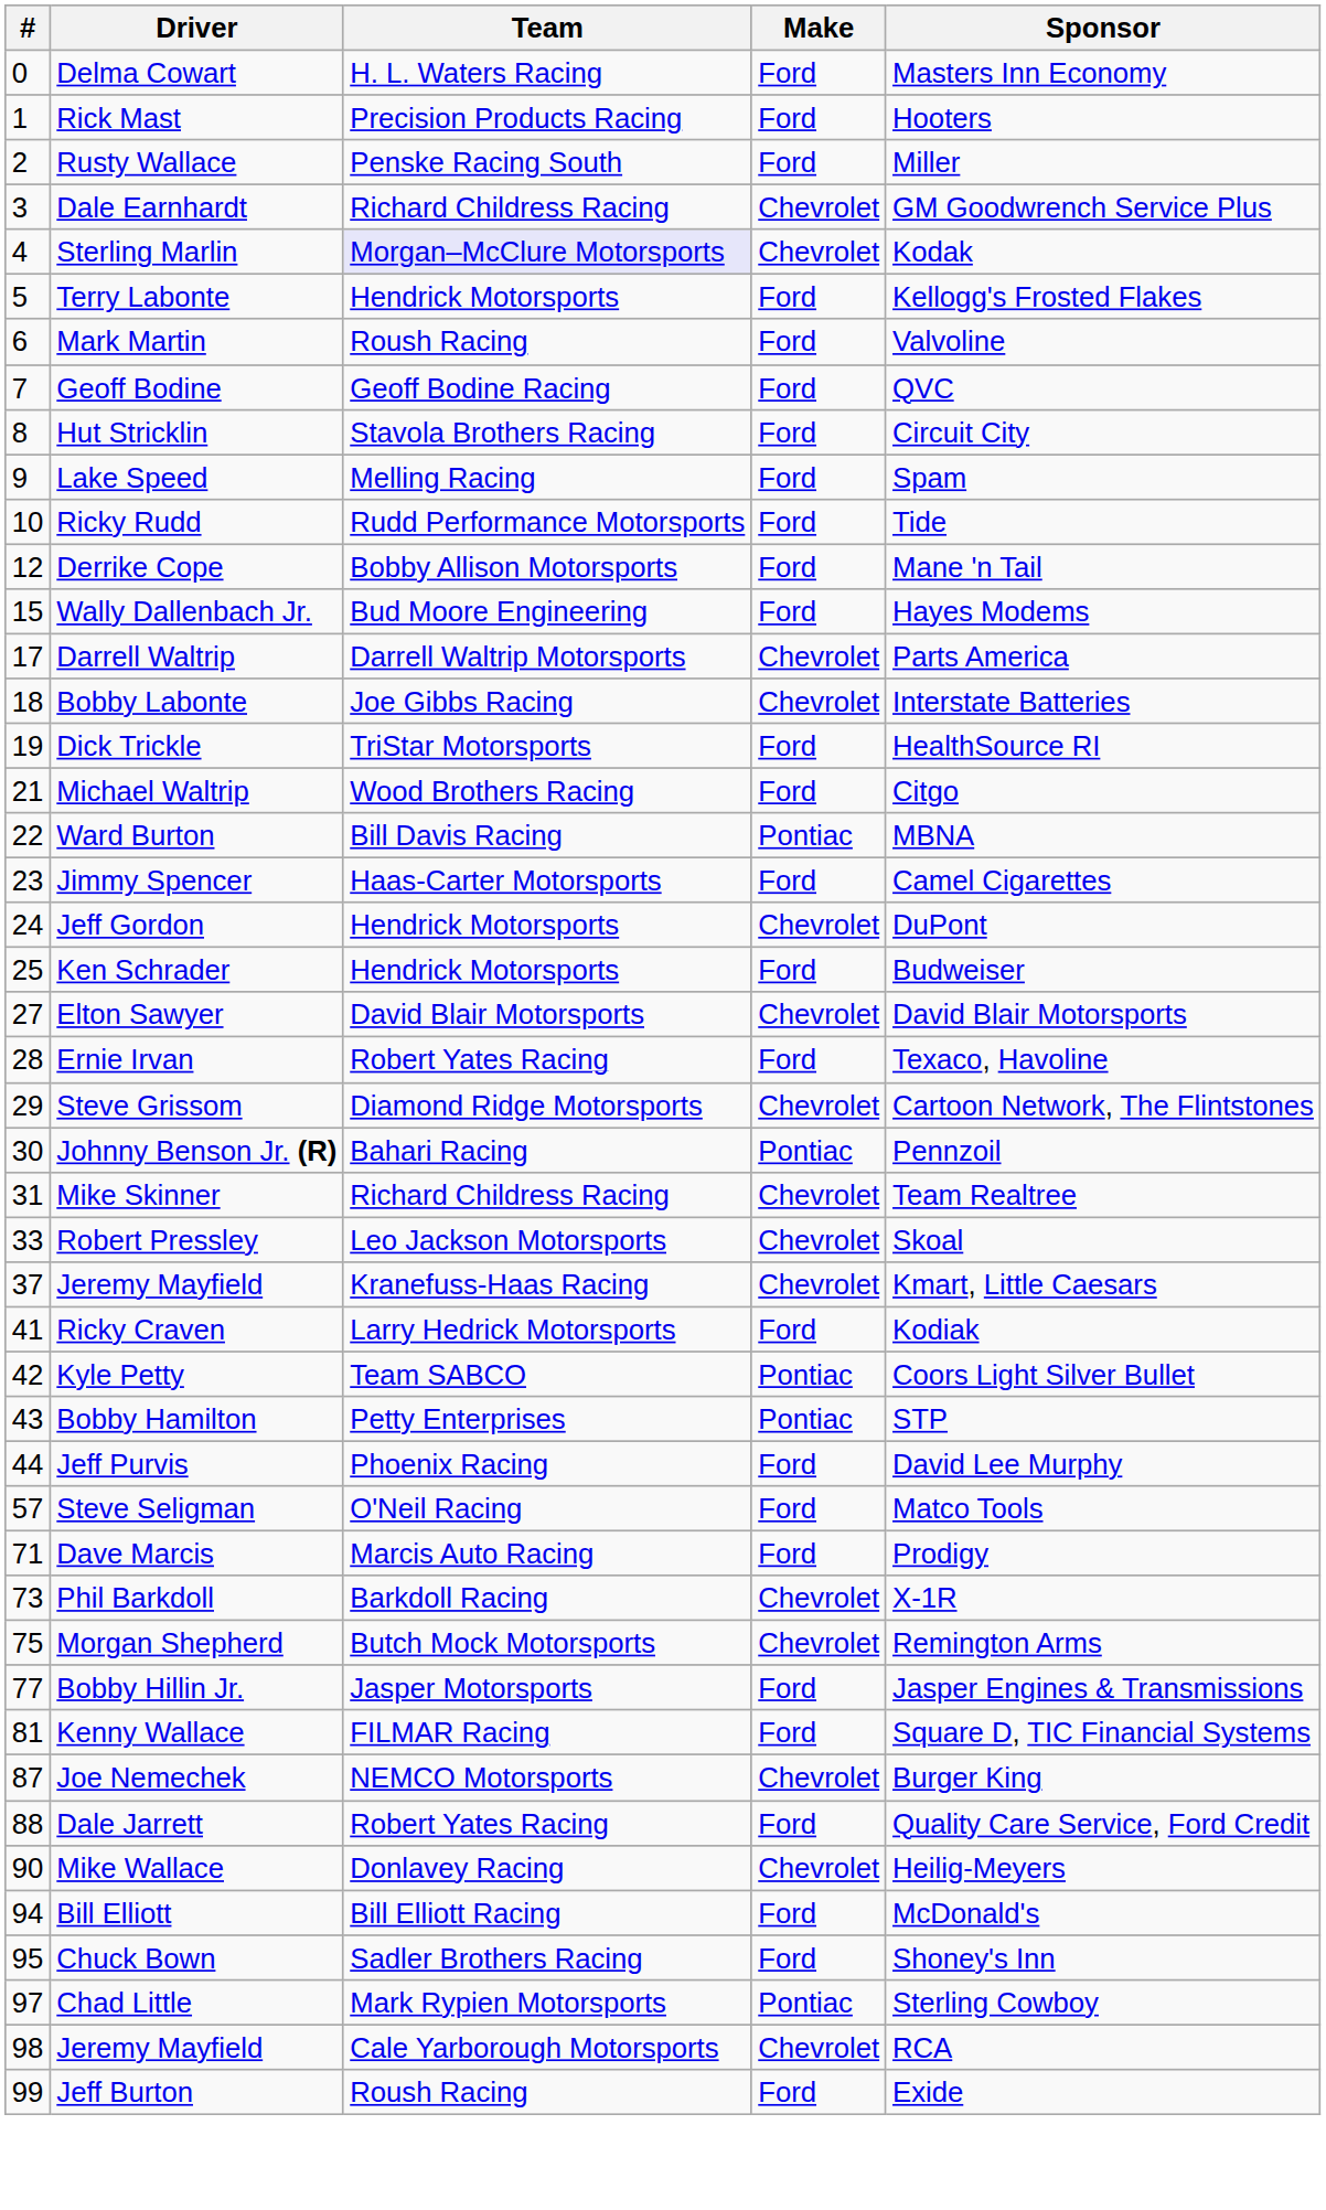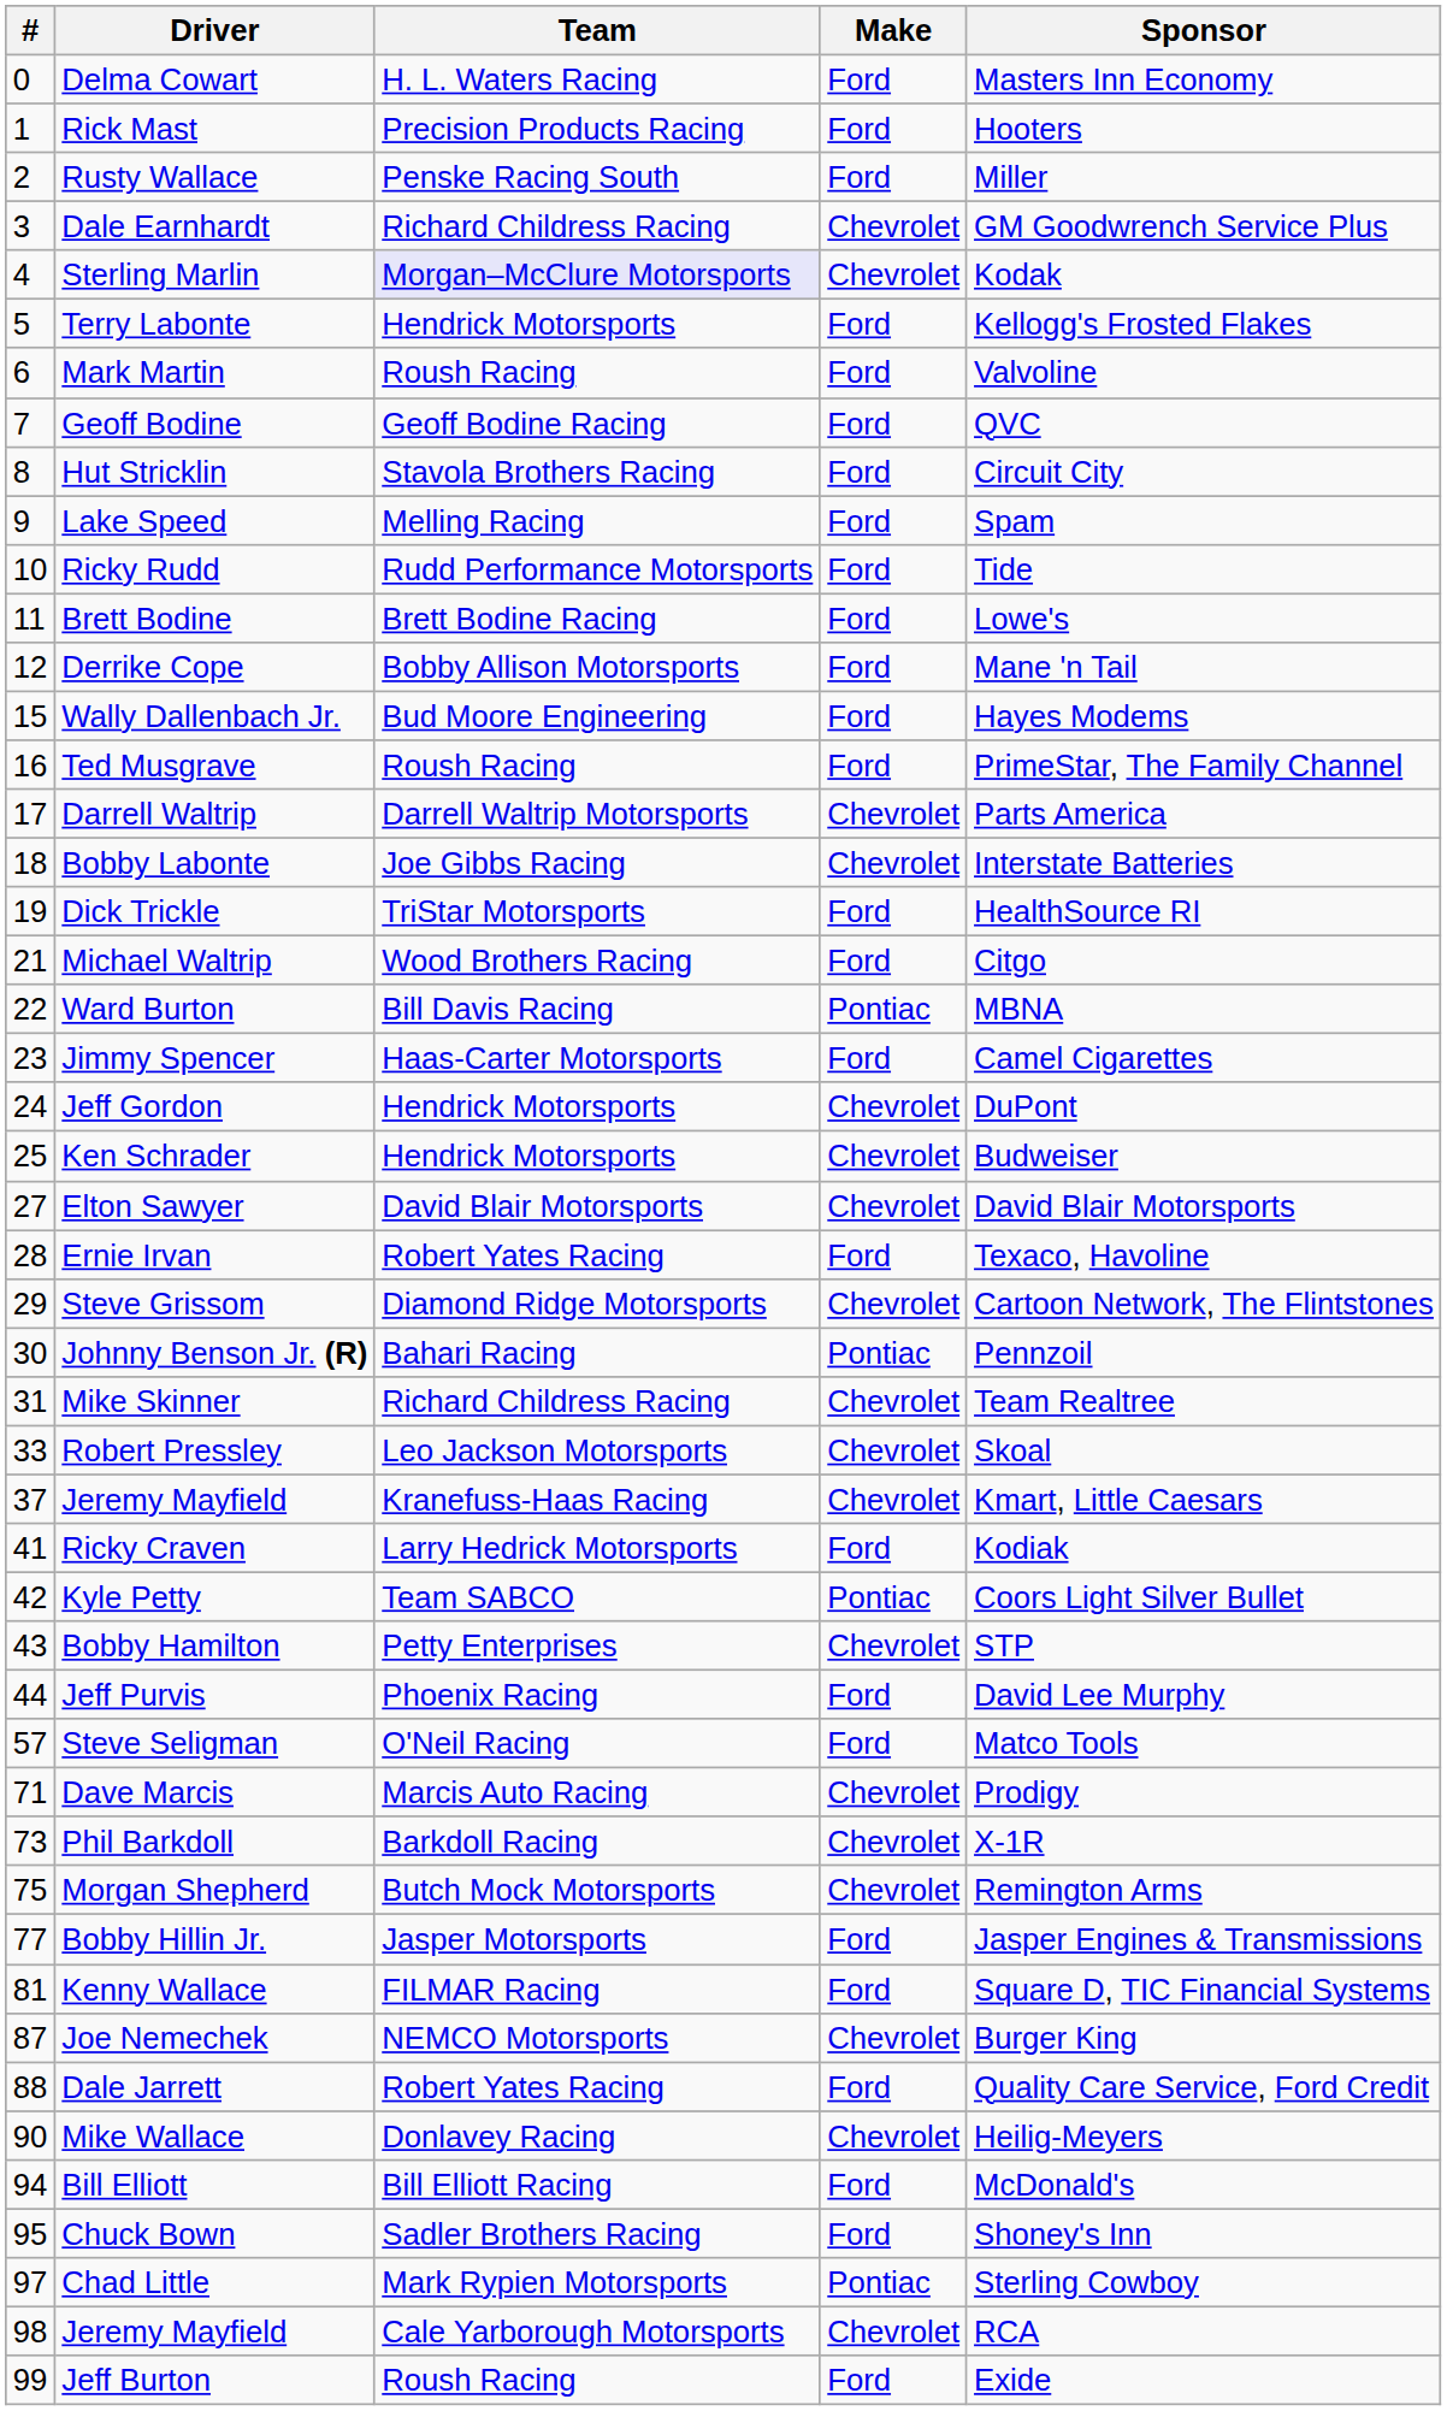+ row: 11 | Brett Bodine | Brett Bodine Racing | Ford | Lowe's
+ row: 16 | Ted Musgrave | Roush Racing | Ford | PrimeStar, The Family Channel
Ken Schrader | Make: Ford -> Chevrolet
Bobby Hamilton | Make: Pontiac -> Chevrolet
Dave Marcis | Make: Ford -> Chevrolet
